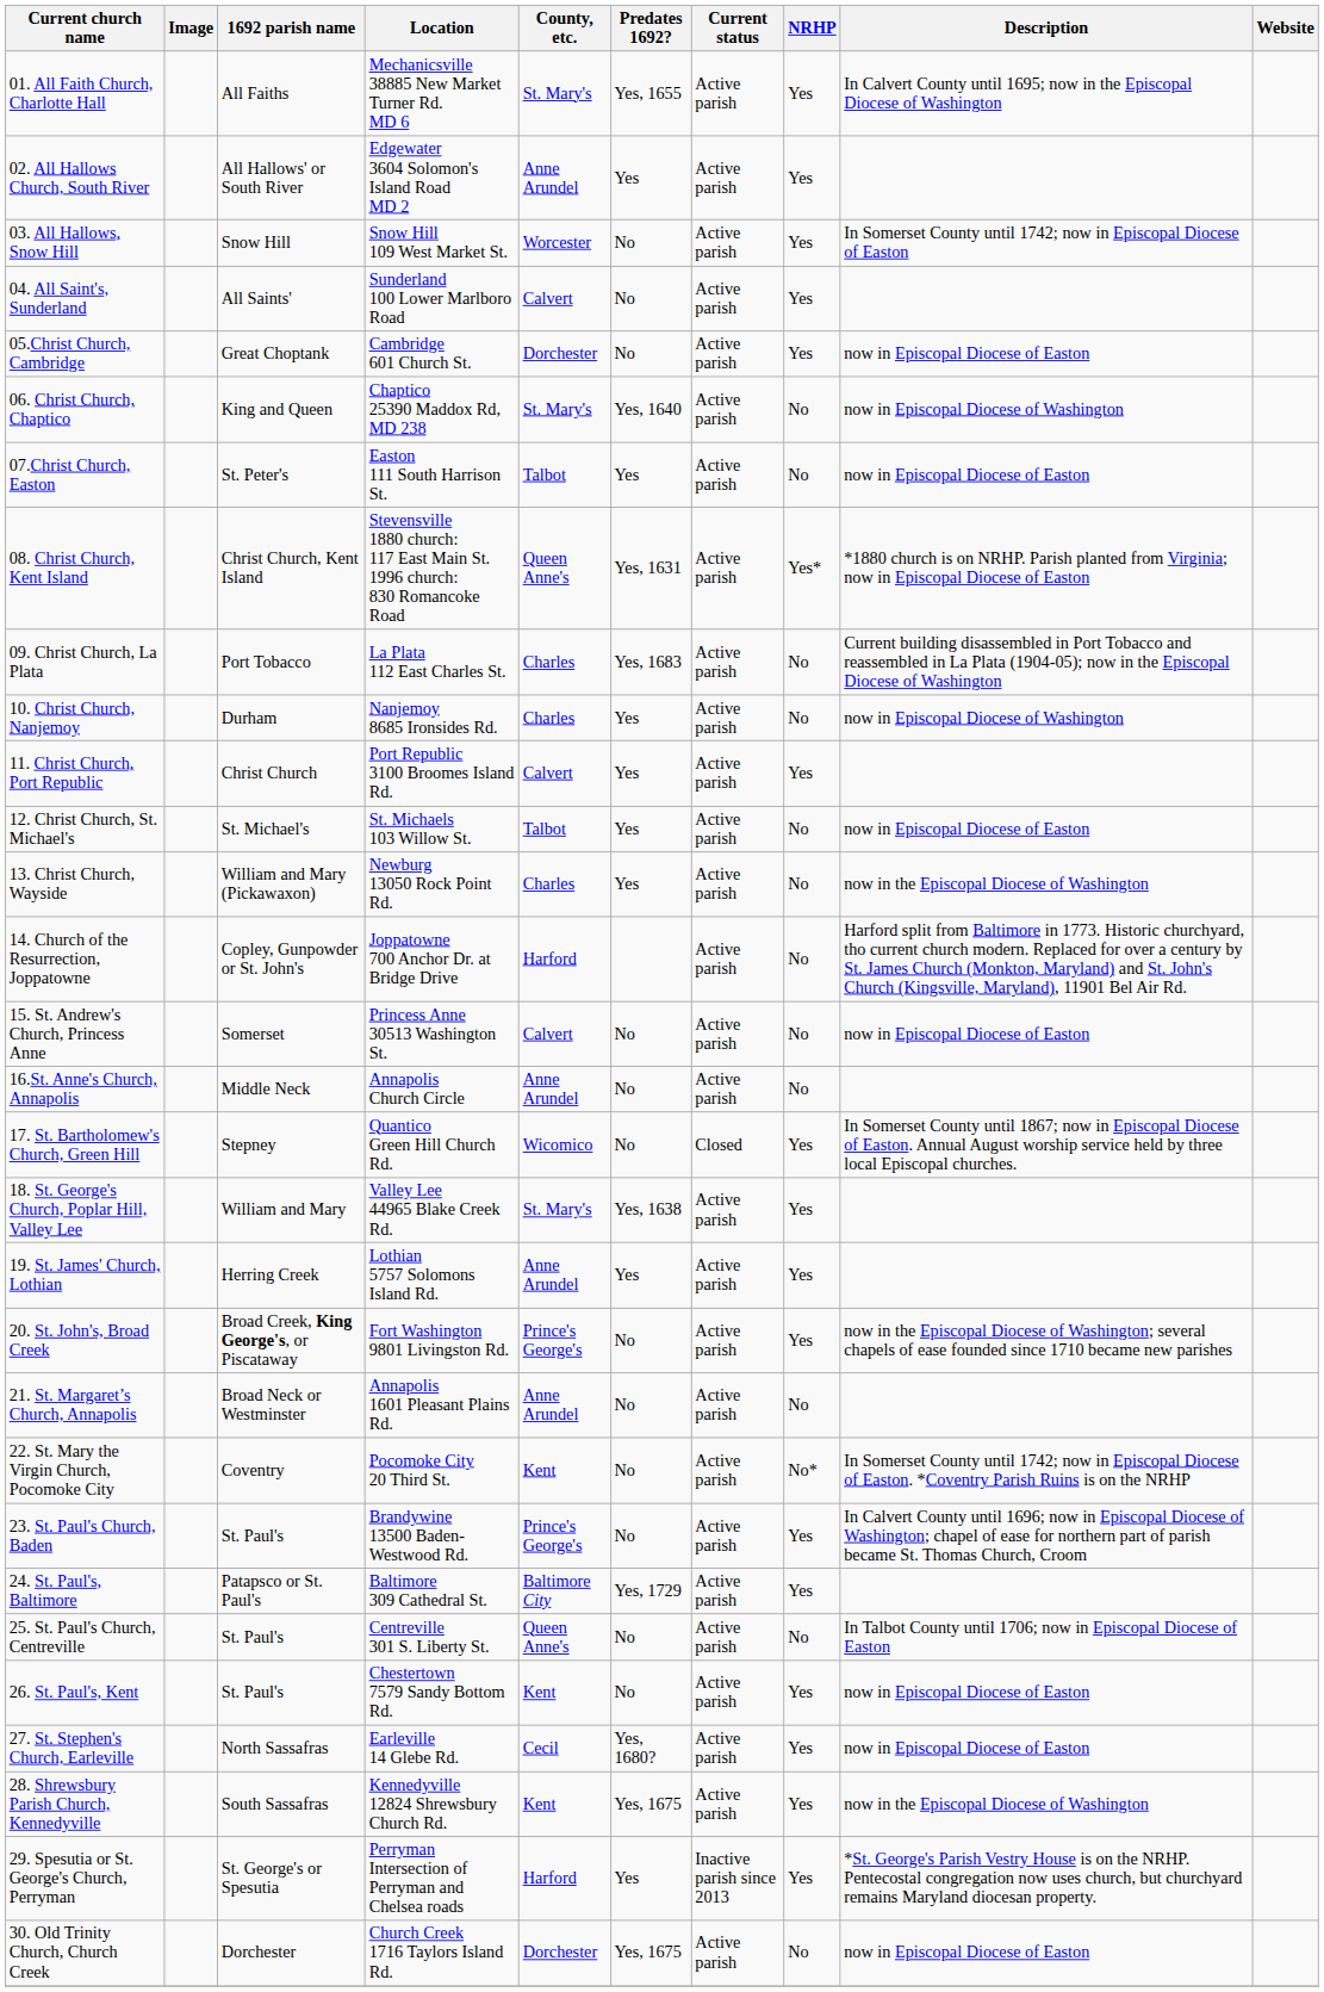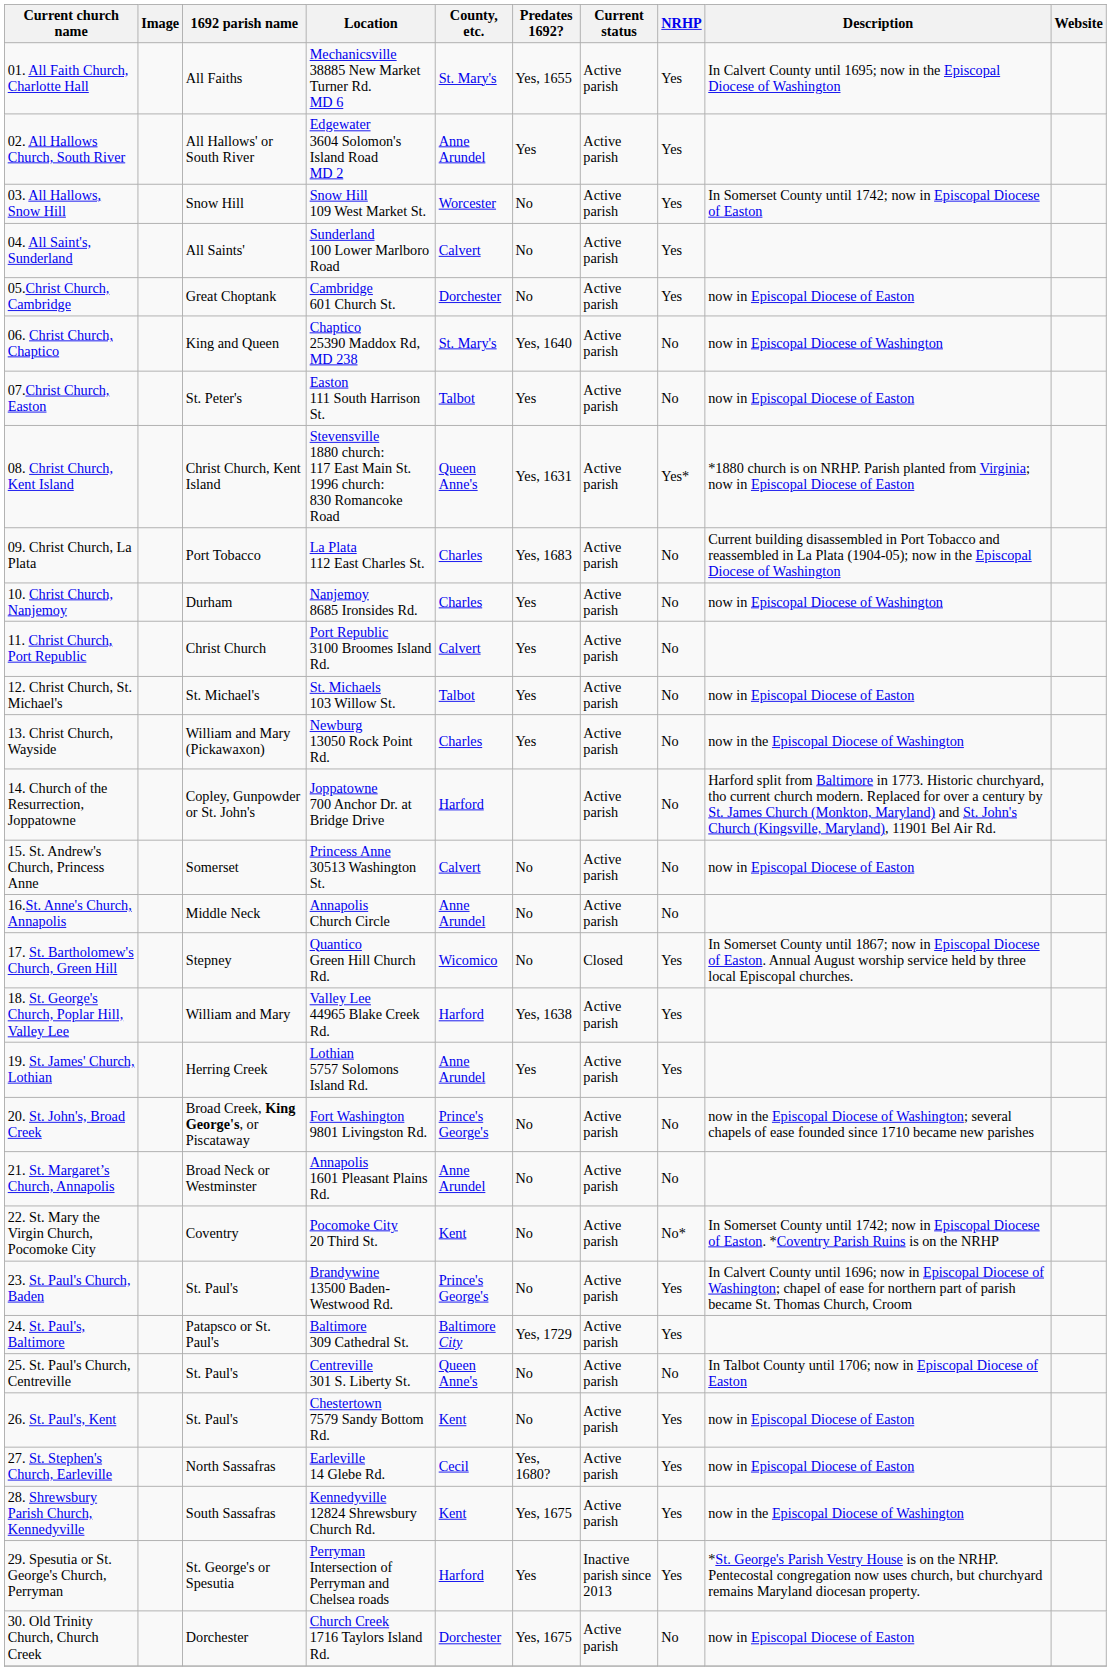11. Christ Church, Port Republic | NRHP: Yes -> No
18. St. George's Church, Poplar Hill, Valley Lee | County, etc.: St. Mary's -> Harford
20. St. John's, Broad Creek | NRHP: Yes -> No
